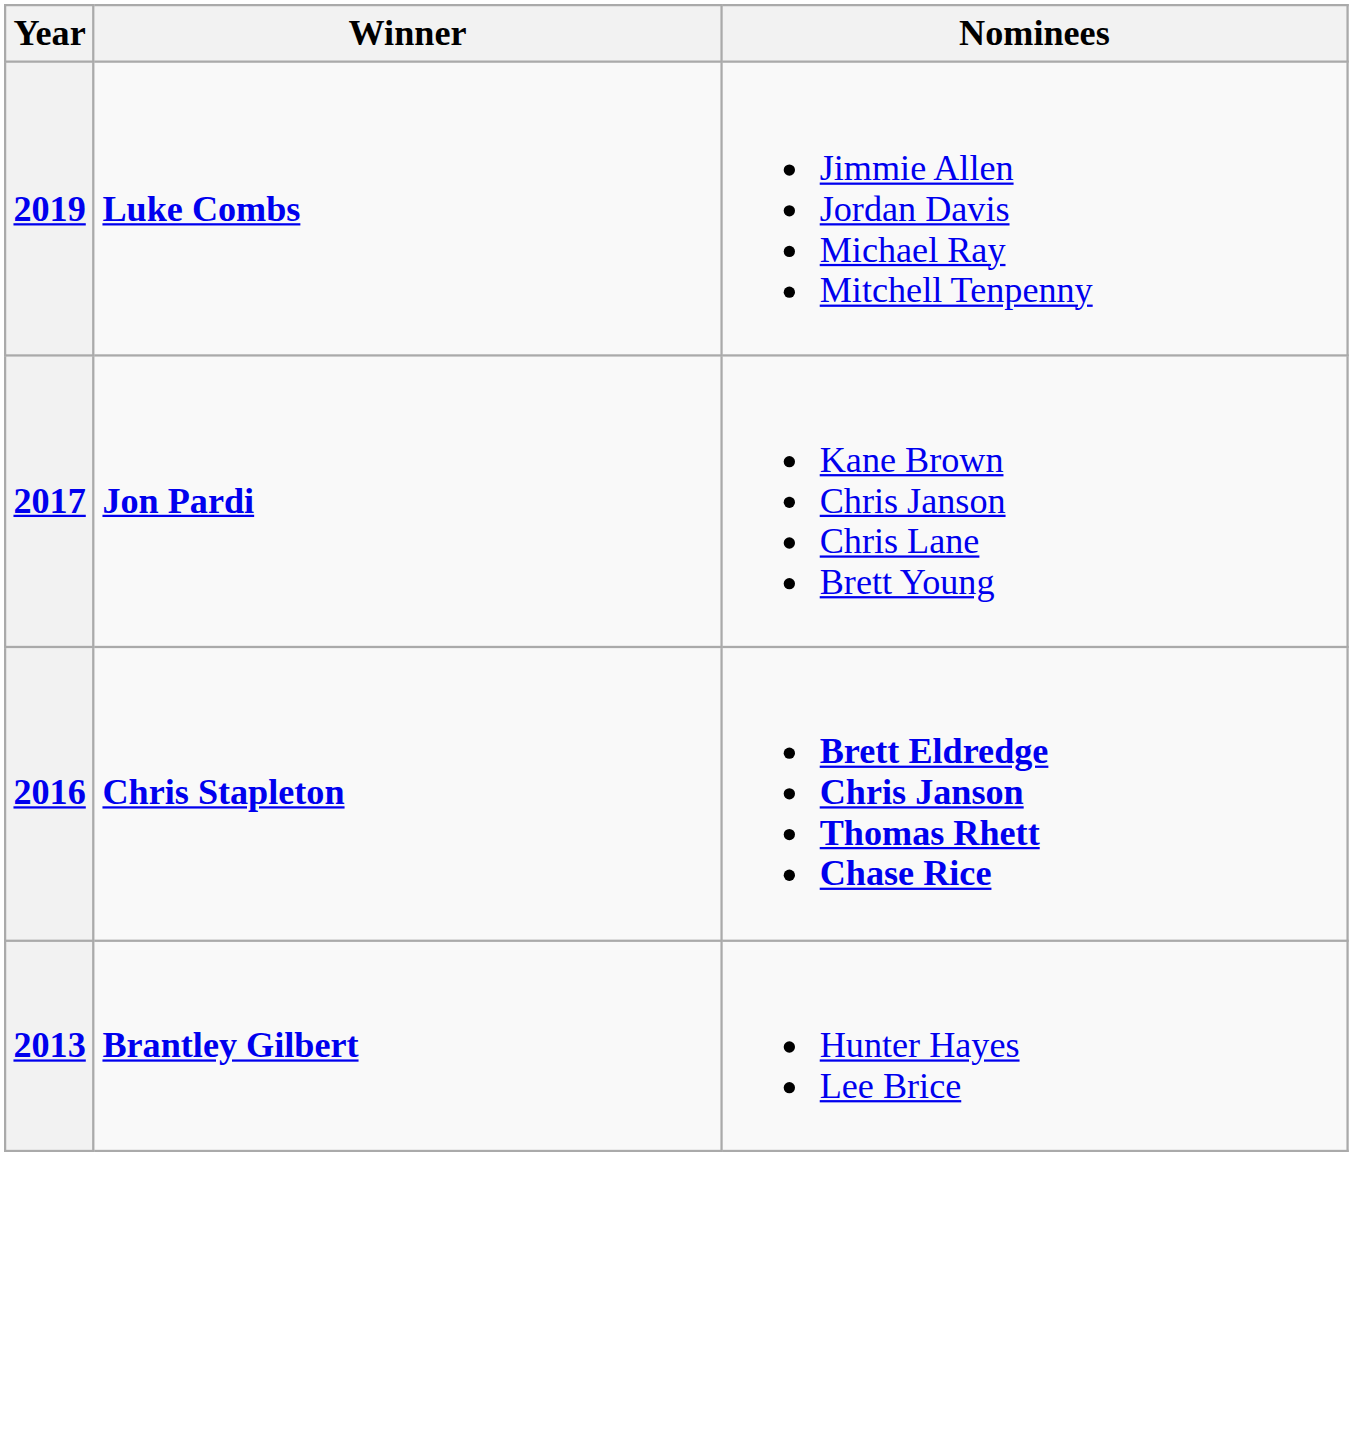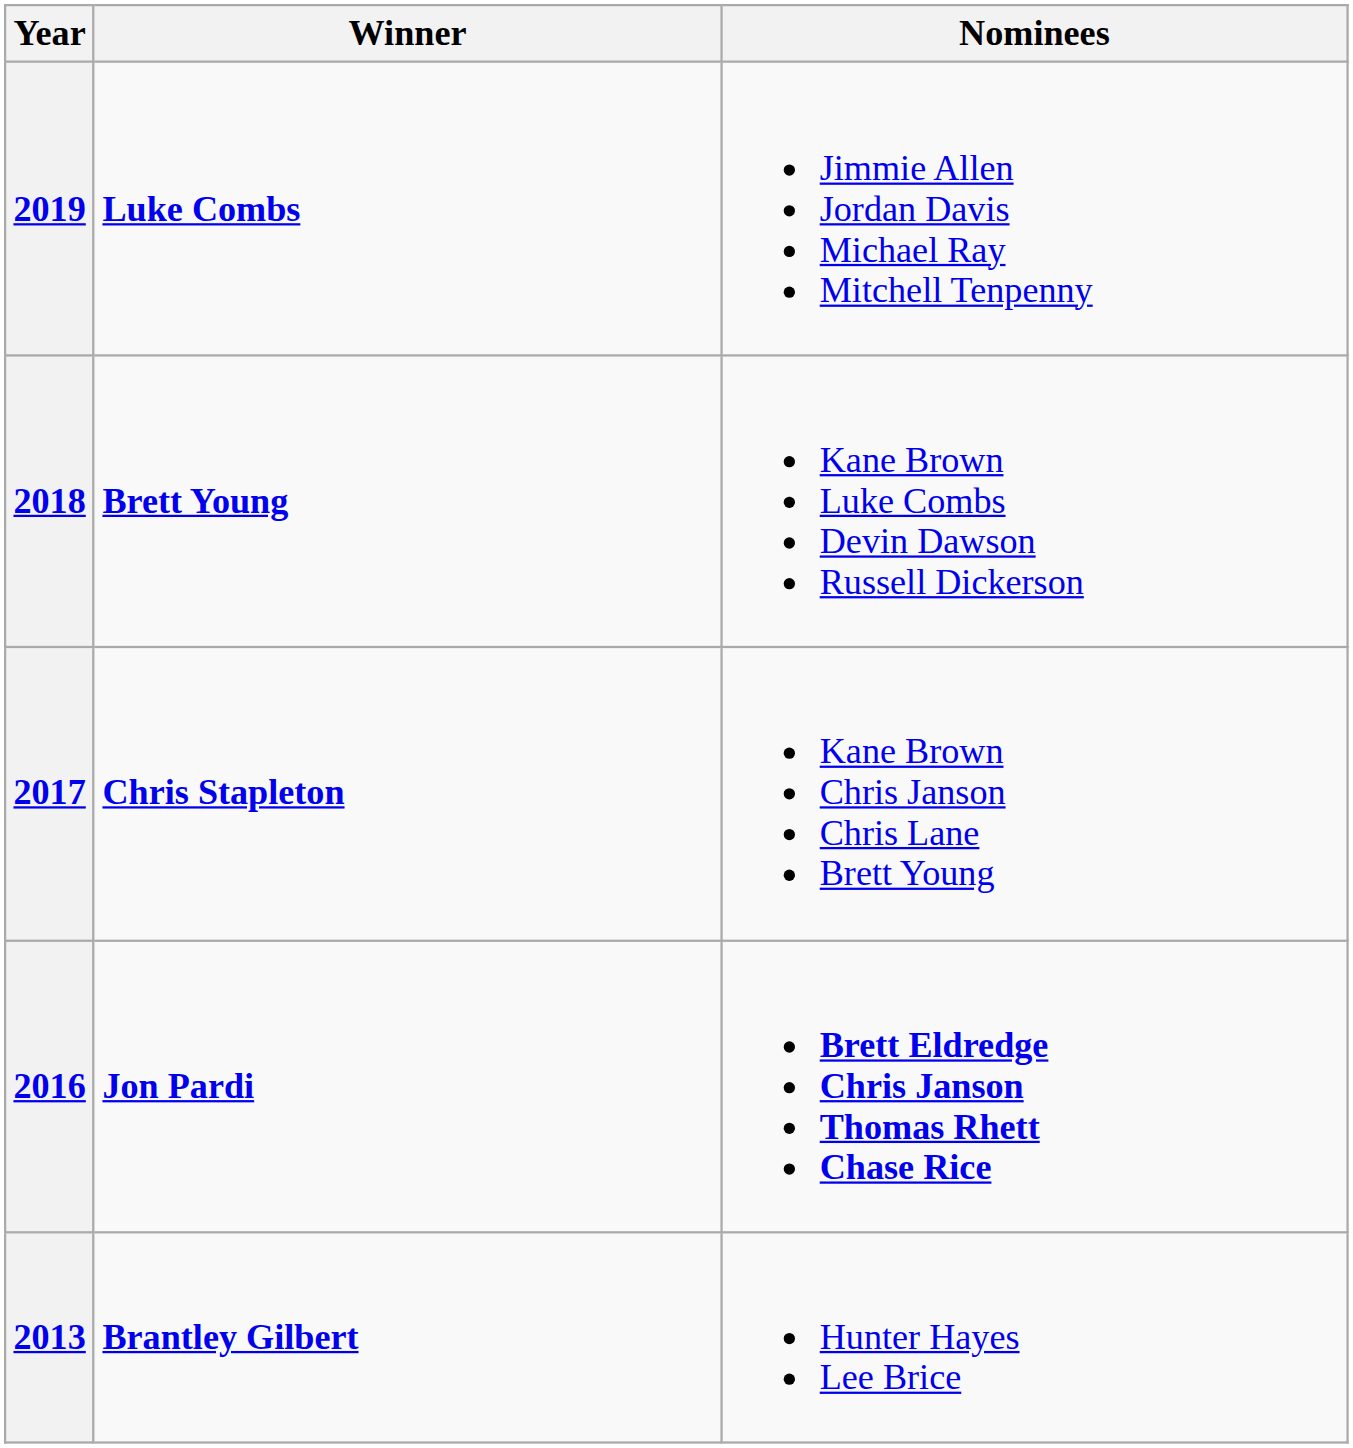+ row: 2018 | Brett Young | Kane Brown Luke Combs Devin Dawson Russell Dickerson
2017 | Winner: Jon Pardi -> Chris Stapleton
2016 | Winner: Chris Stapleton -> Jon Pardi
